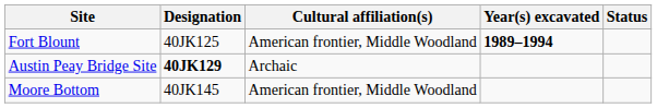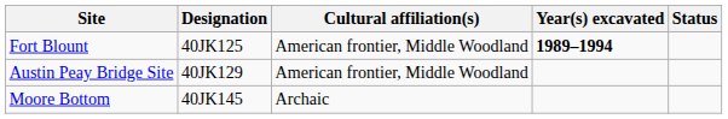Austin Peay Bridge Site | Designation: bold -> normal
Austin Peay Bridge Site | Cultural affiliation(s): Archaic -> American frontier, Middle Woodland
Moore Bottom | Cultural affiliation(s): American frontier, Middle Woodland -> Archaic
